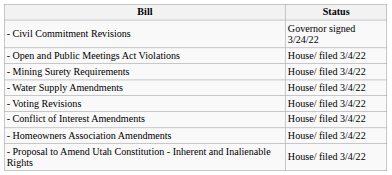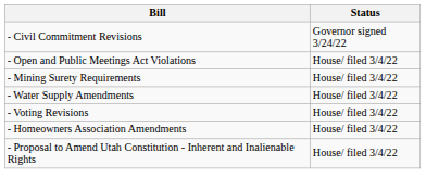- row: - Conflict of Interest Amendments | House/ filed 3/4/22
